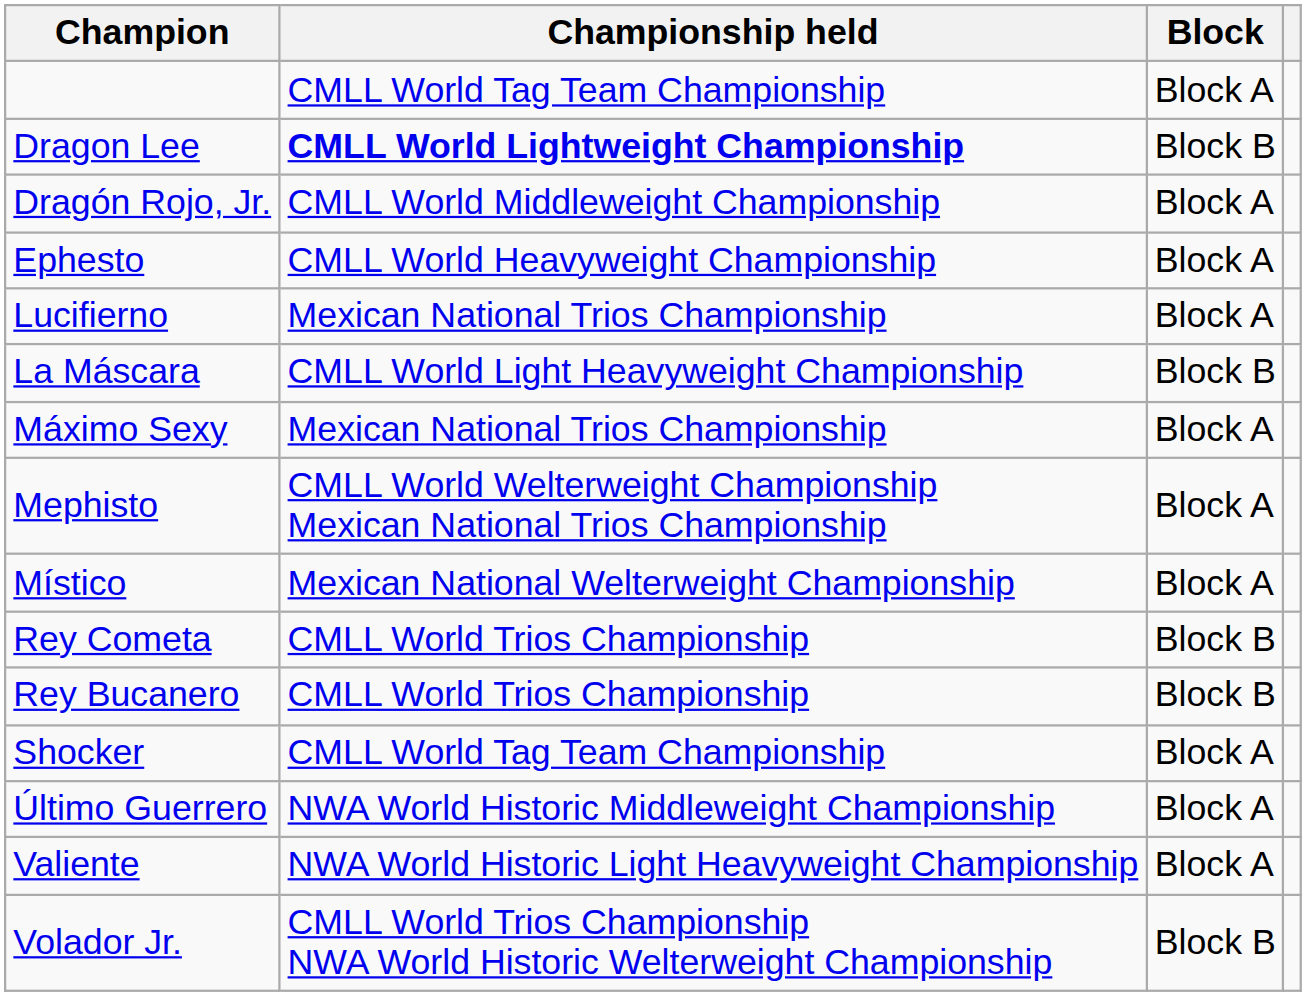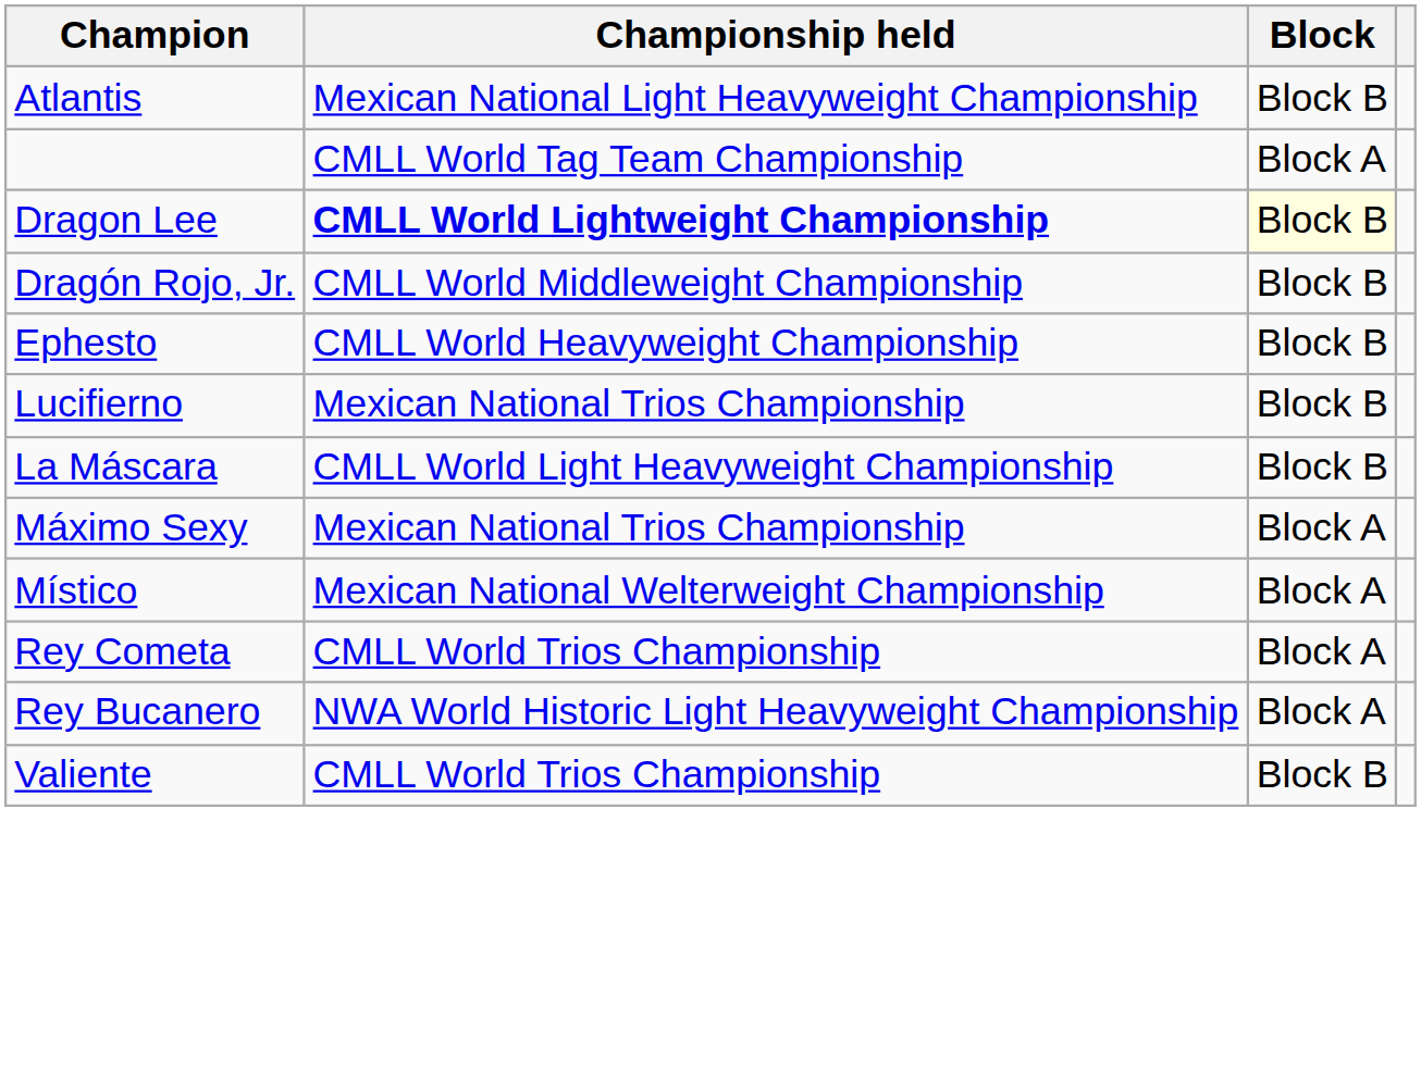+ row: Atlantis | Mexican National Light Heavyweight Championship | Block B
Dragon Lee | Block: no background -> lightyellow background
Dragón Rojo, Jr. | Block: Block A -> Block B
Ephesto | Block: Block A -> Block B
Lucifierno | Block: Block A -> Block B
- row: Mephisto | CMLL World Welterweight Championship Mexican National Trios Championship | Block A
Rey Cometa | Block: Block B -> Block A
Rey Bucanero | Championship held: CMLL World Trios Championship -> NWA World Historic Light Heavyweight Championship
Rey Bucanero | Block: Block B -> Block A
- row: Shocker | CMLL World Tag Team Championship | Block A
- row: Último Guerrero | NWA World Historic Middleweight Championship | Block A
Valiente | Championship held: NWA World Historic Light Heavyweight Championship -> CMLL World Trios Championship
Valiente | Block: Block A -> Block B
- row: Volador Jr. | CMLL World Trios Championship NWA World Historic Welterweight Championship | Block B
